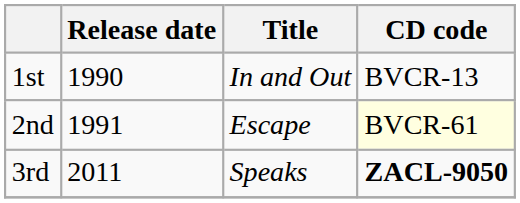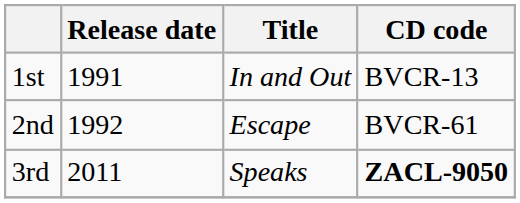1st | Release date: 1990 -> 1991
2nd | Release date: 1991 -> 1992
2nd | CD code: lightyellow background -> no background
